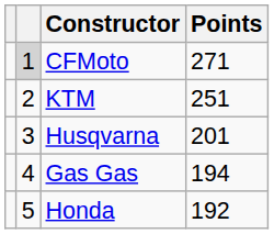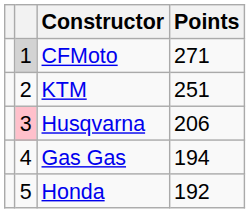Husqvarna | column 2: no background -> pink background
Husqvarna | Points: 201 -> 206
